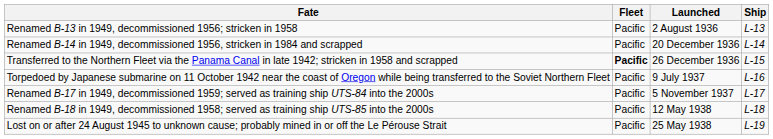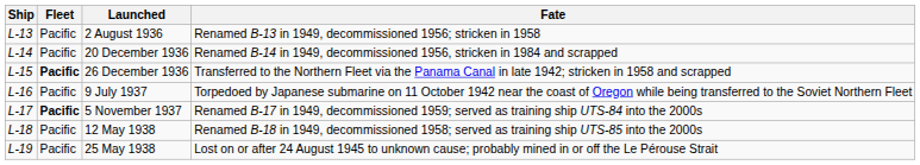columns swapped: Ship <-> Fate
5 November 1937 | Fleet: normal -> bold
